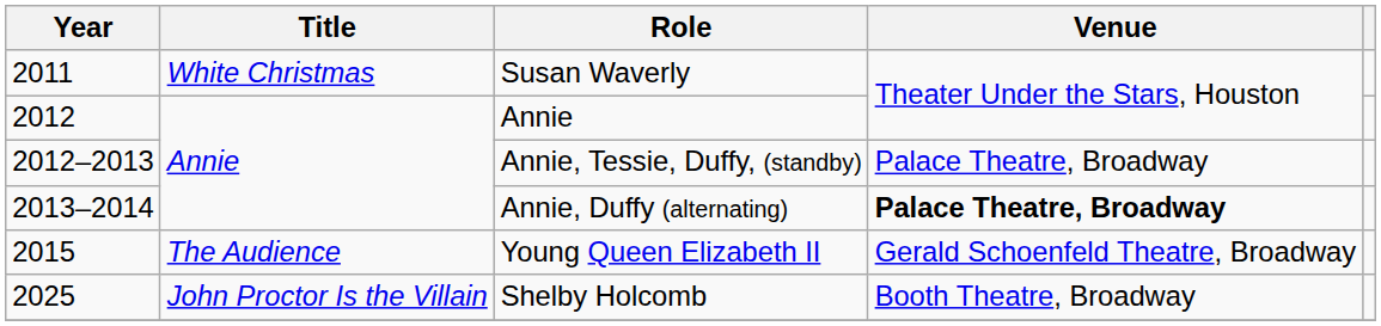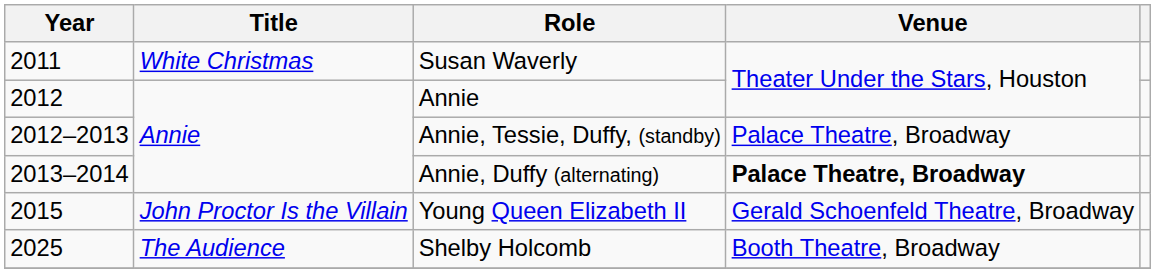Young Queen Elizabeth II | Title: The Audience -> John Proctor Is the Villain
Shelby Holcomb | Title: John Proctor Is the Villain -> The Audience
